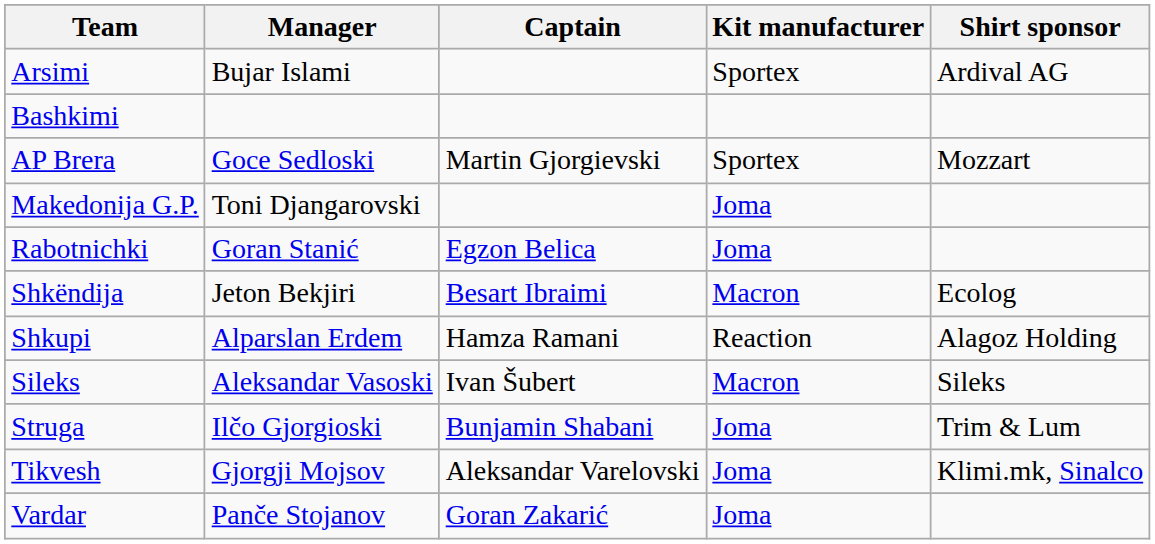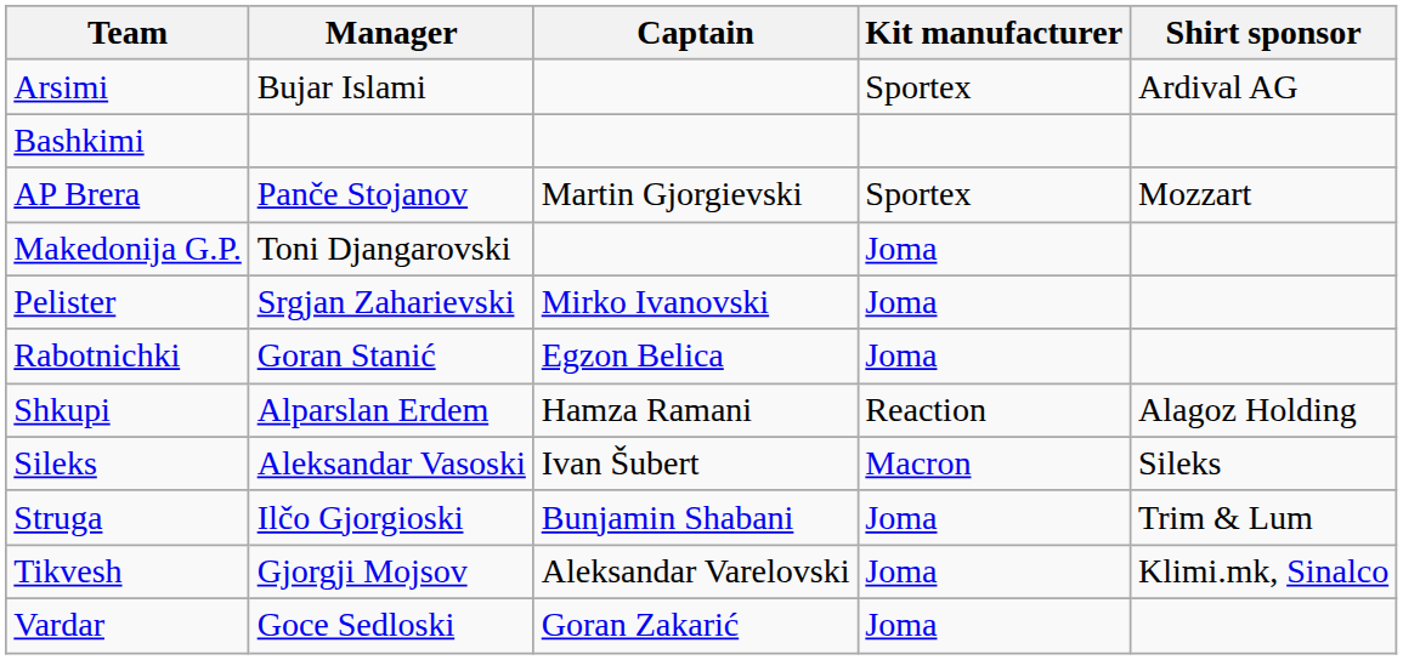AP Brera | Manager: Goce Sedloski -> Panče Stojanov
+ row: Pelister | Srgjan Zaharievski | Mirko Ivanovski | Joma
- row: Shkëndija | Jeton Bekjiri | Besart Ibraimi | Macron | Ecolog
Vardar | Manager: Panče Stojanov -> Goce Sedloski
